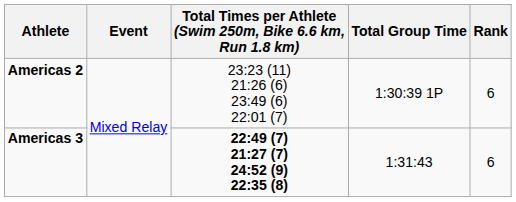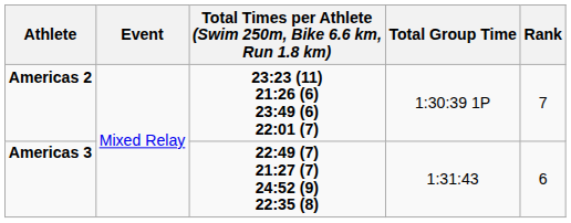Americas 2 | Total Times per Athlete (Swim 250m, Bike 6.6 km, Run 1.8 km): normal -> bold
Americas 2 | Rank: 6 -> 7
